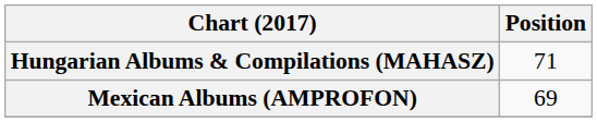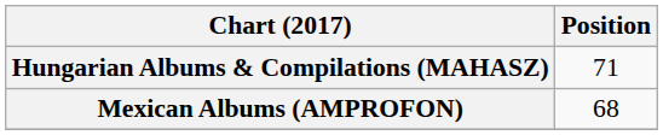Mexican Albums (AMPROFON) | Position: 69 -> 68
